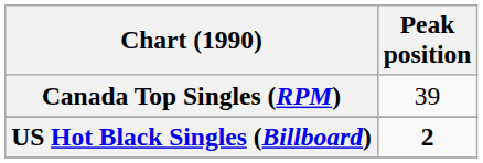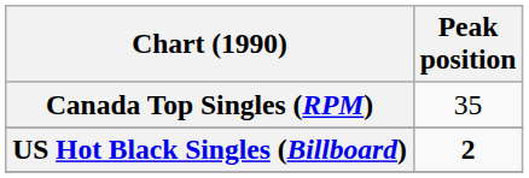Canada Top Singles (RPM) | Peak position: 39 -> 35
